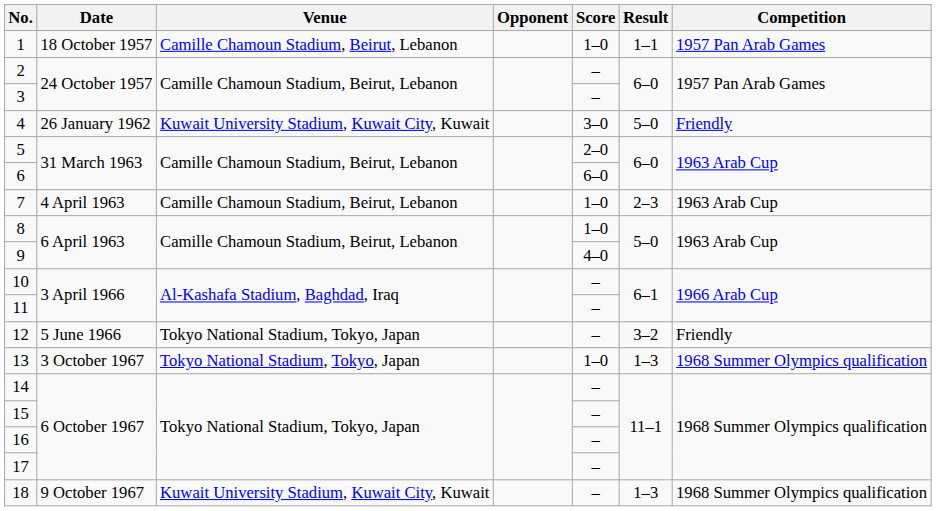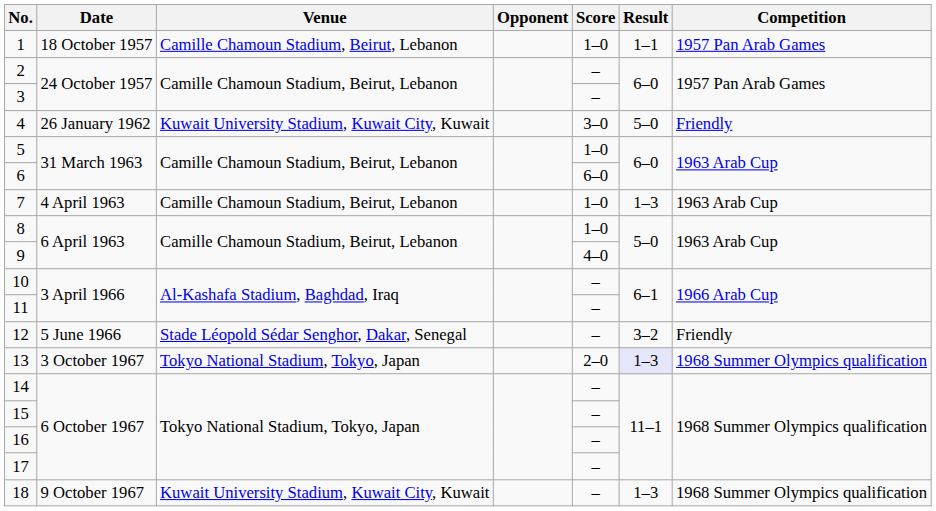5 | Score: 2–0 -> 1–0
7 | Result: 2–3 -> 1–3
12 | Venue: Tokyo National Stadium, Tokyo, Japan -> Stade Léopold Sédar Senghor, Dakar, Senegal
13 | Score: 1–0 -> 2–0
13 | Result: no background -> lavender background
